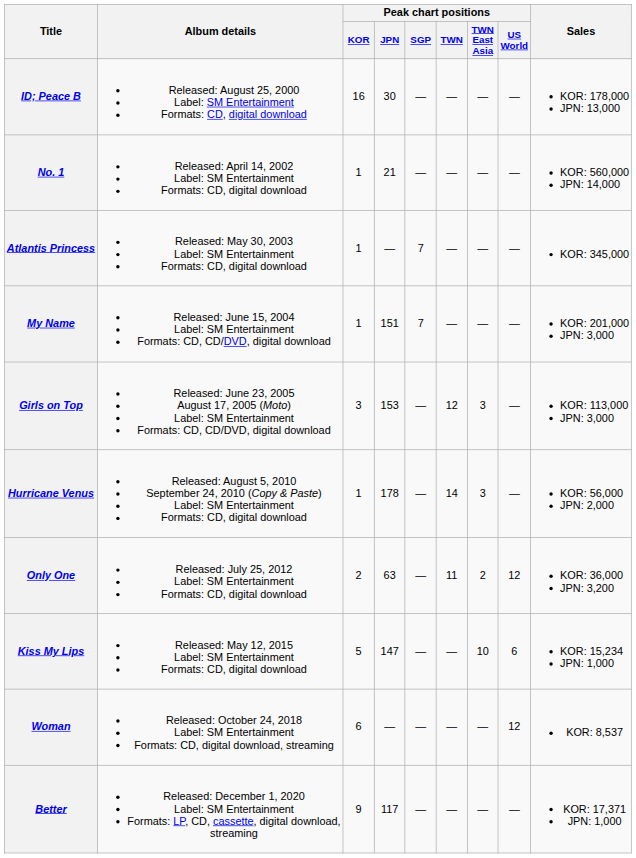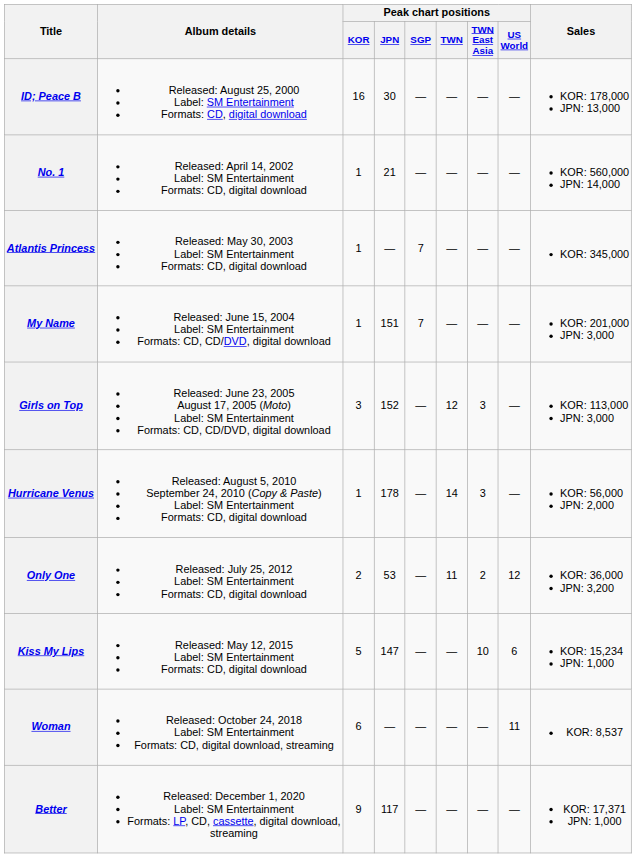Girls on Top | Peak chart positions / JPN: 153 -> 152
Only One | Peak chart positions / JPN: 63 -> 53
Woman | Peak chart positions / US World: 12 -> 11
